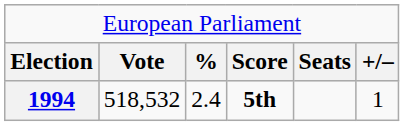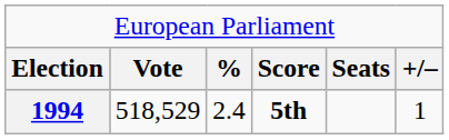1994 | column 2: 518,532 -> 518,529
